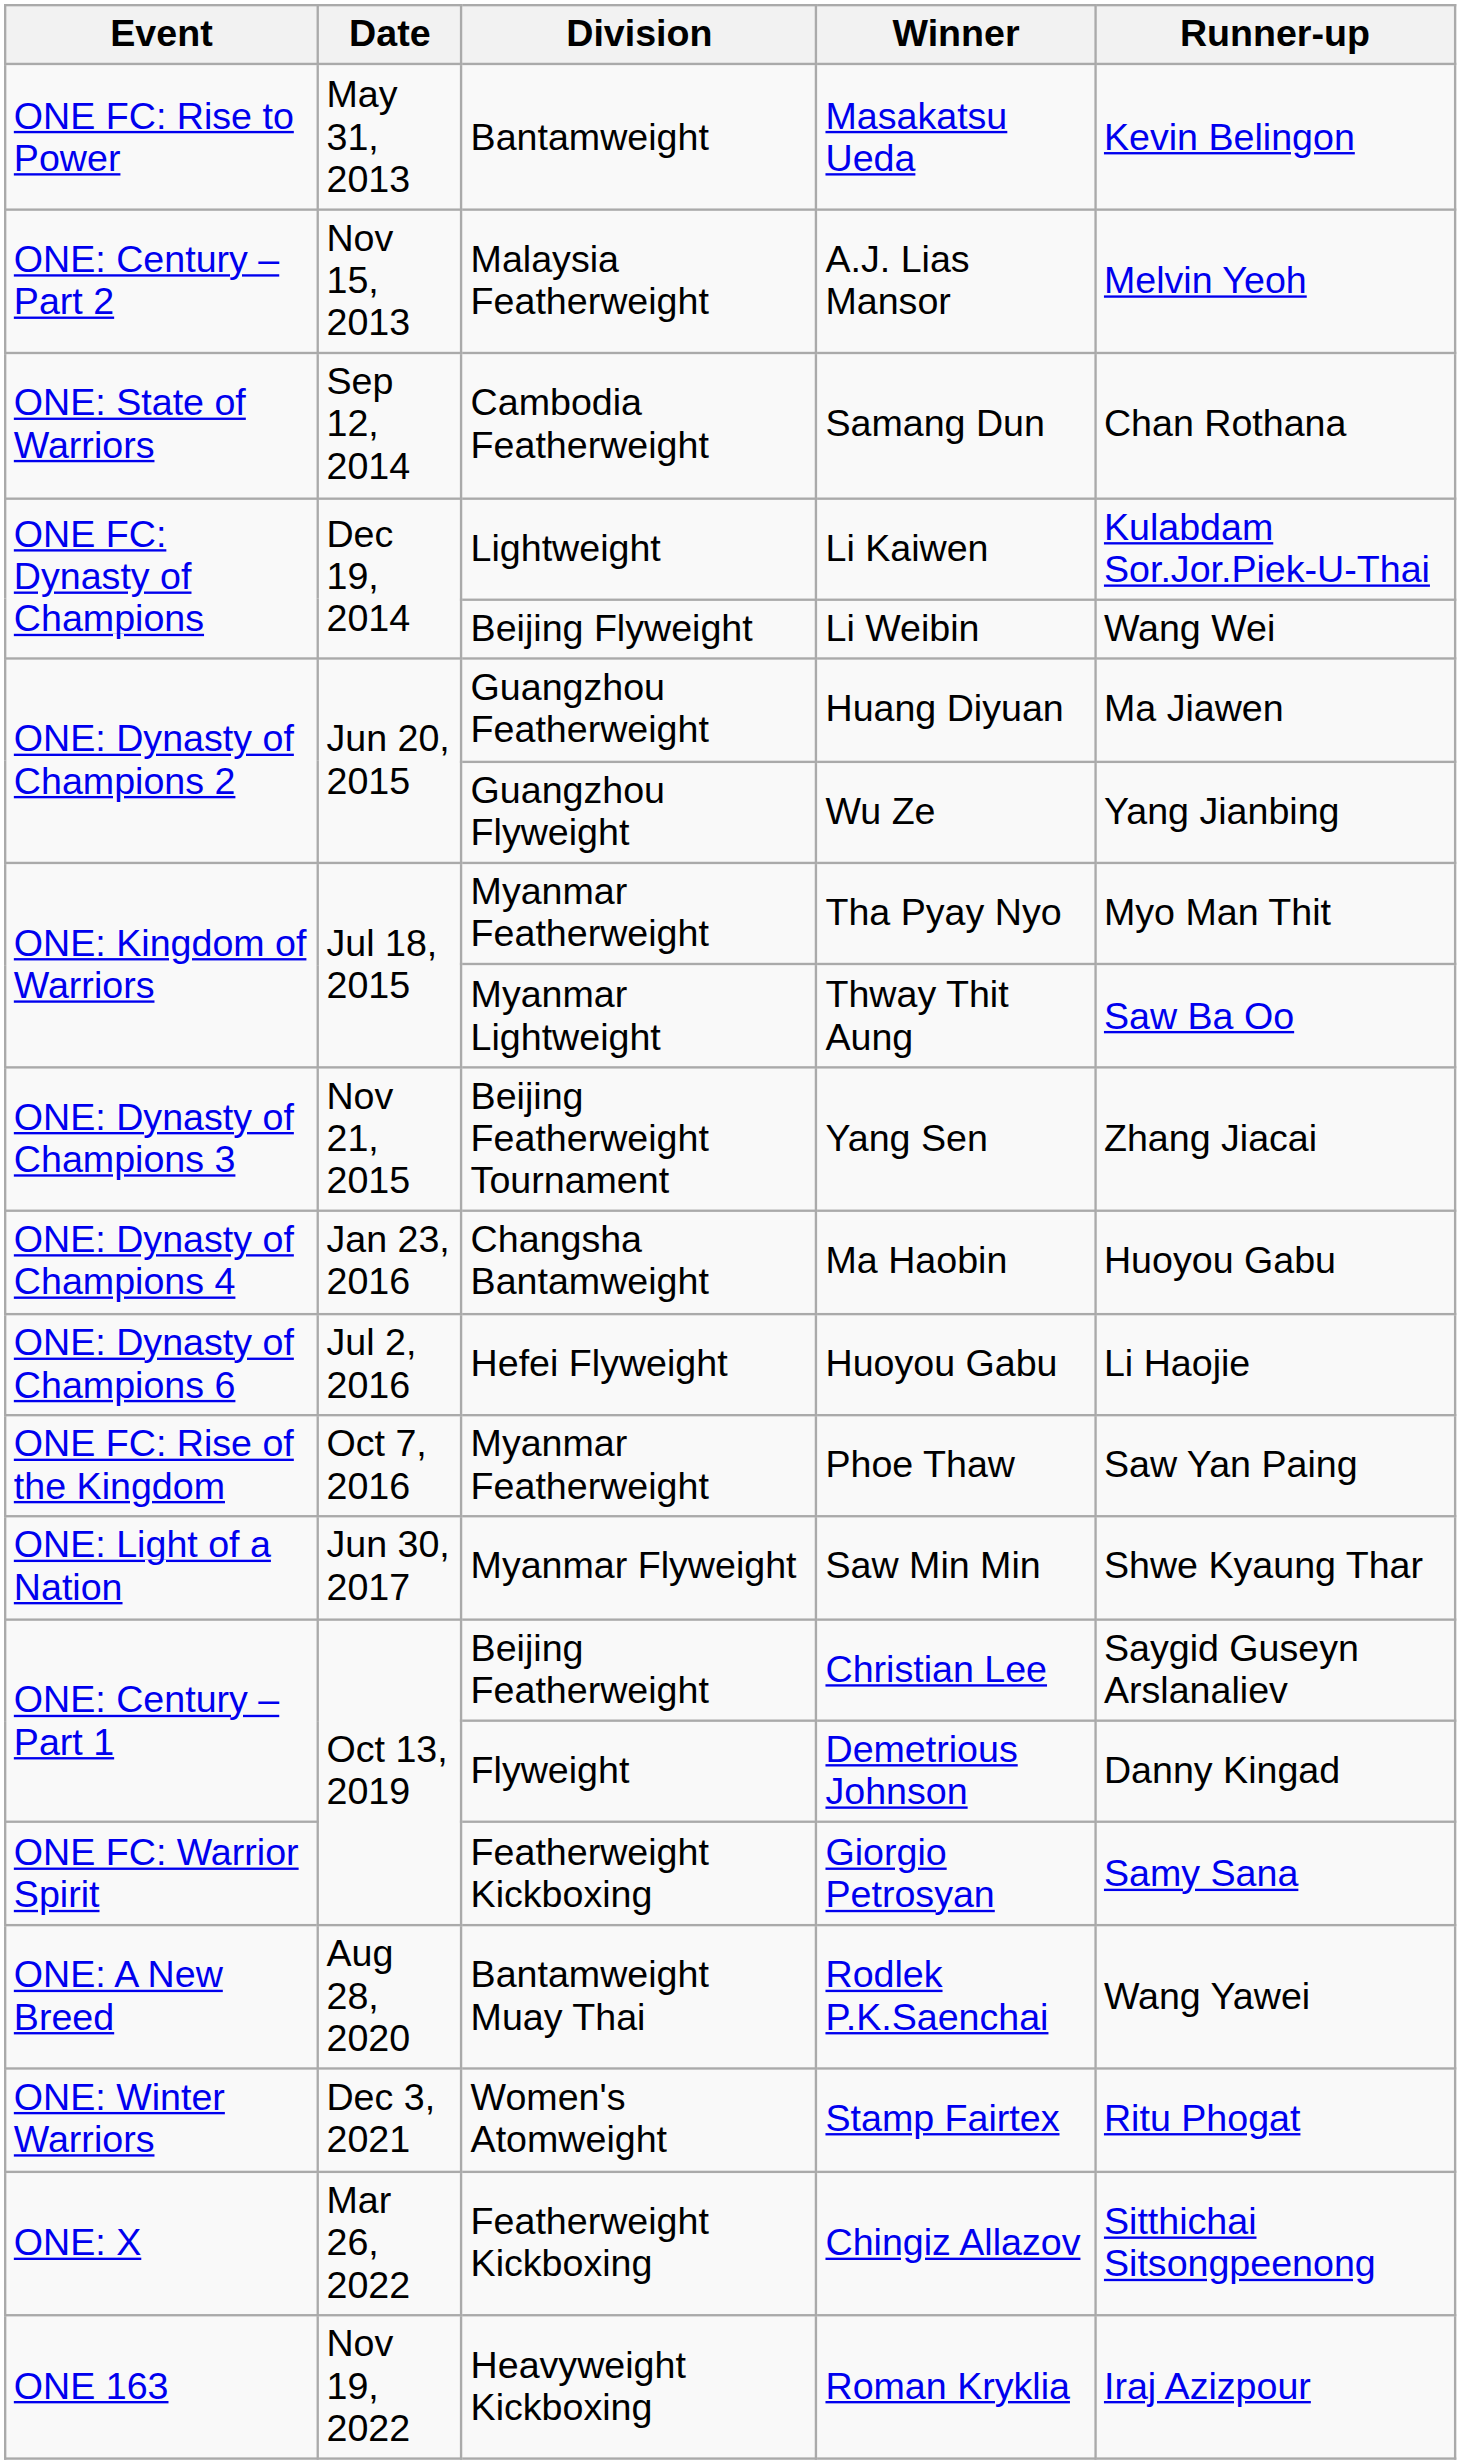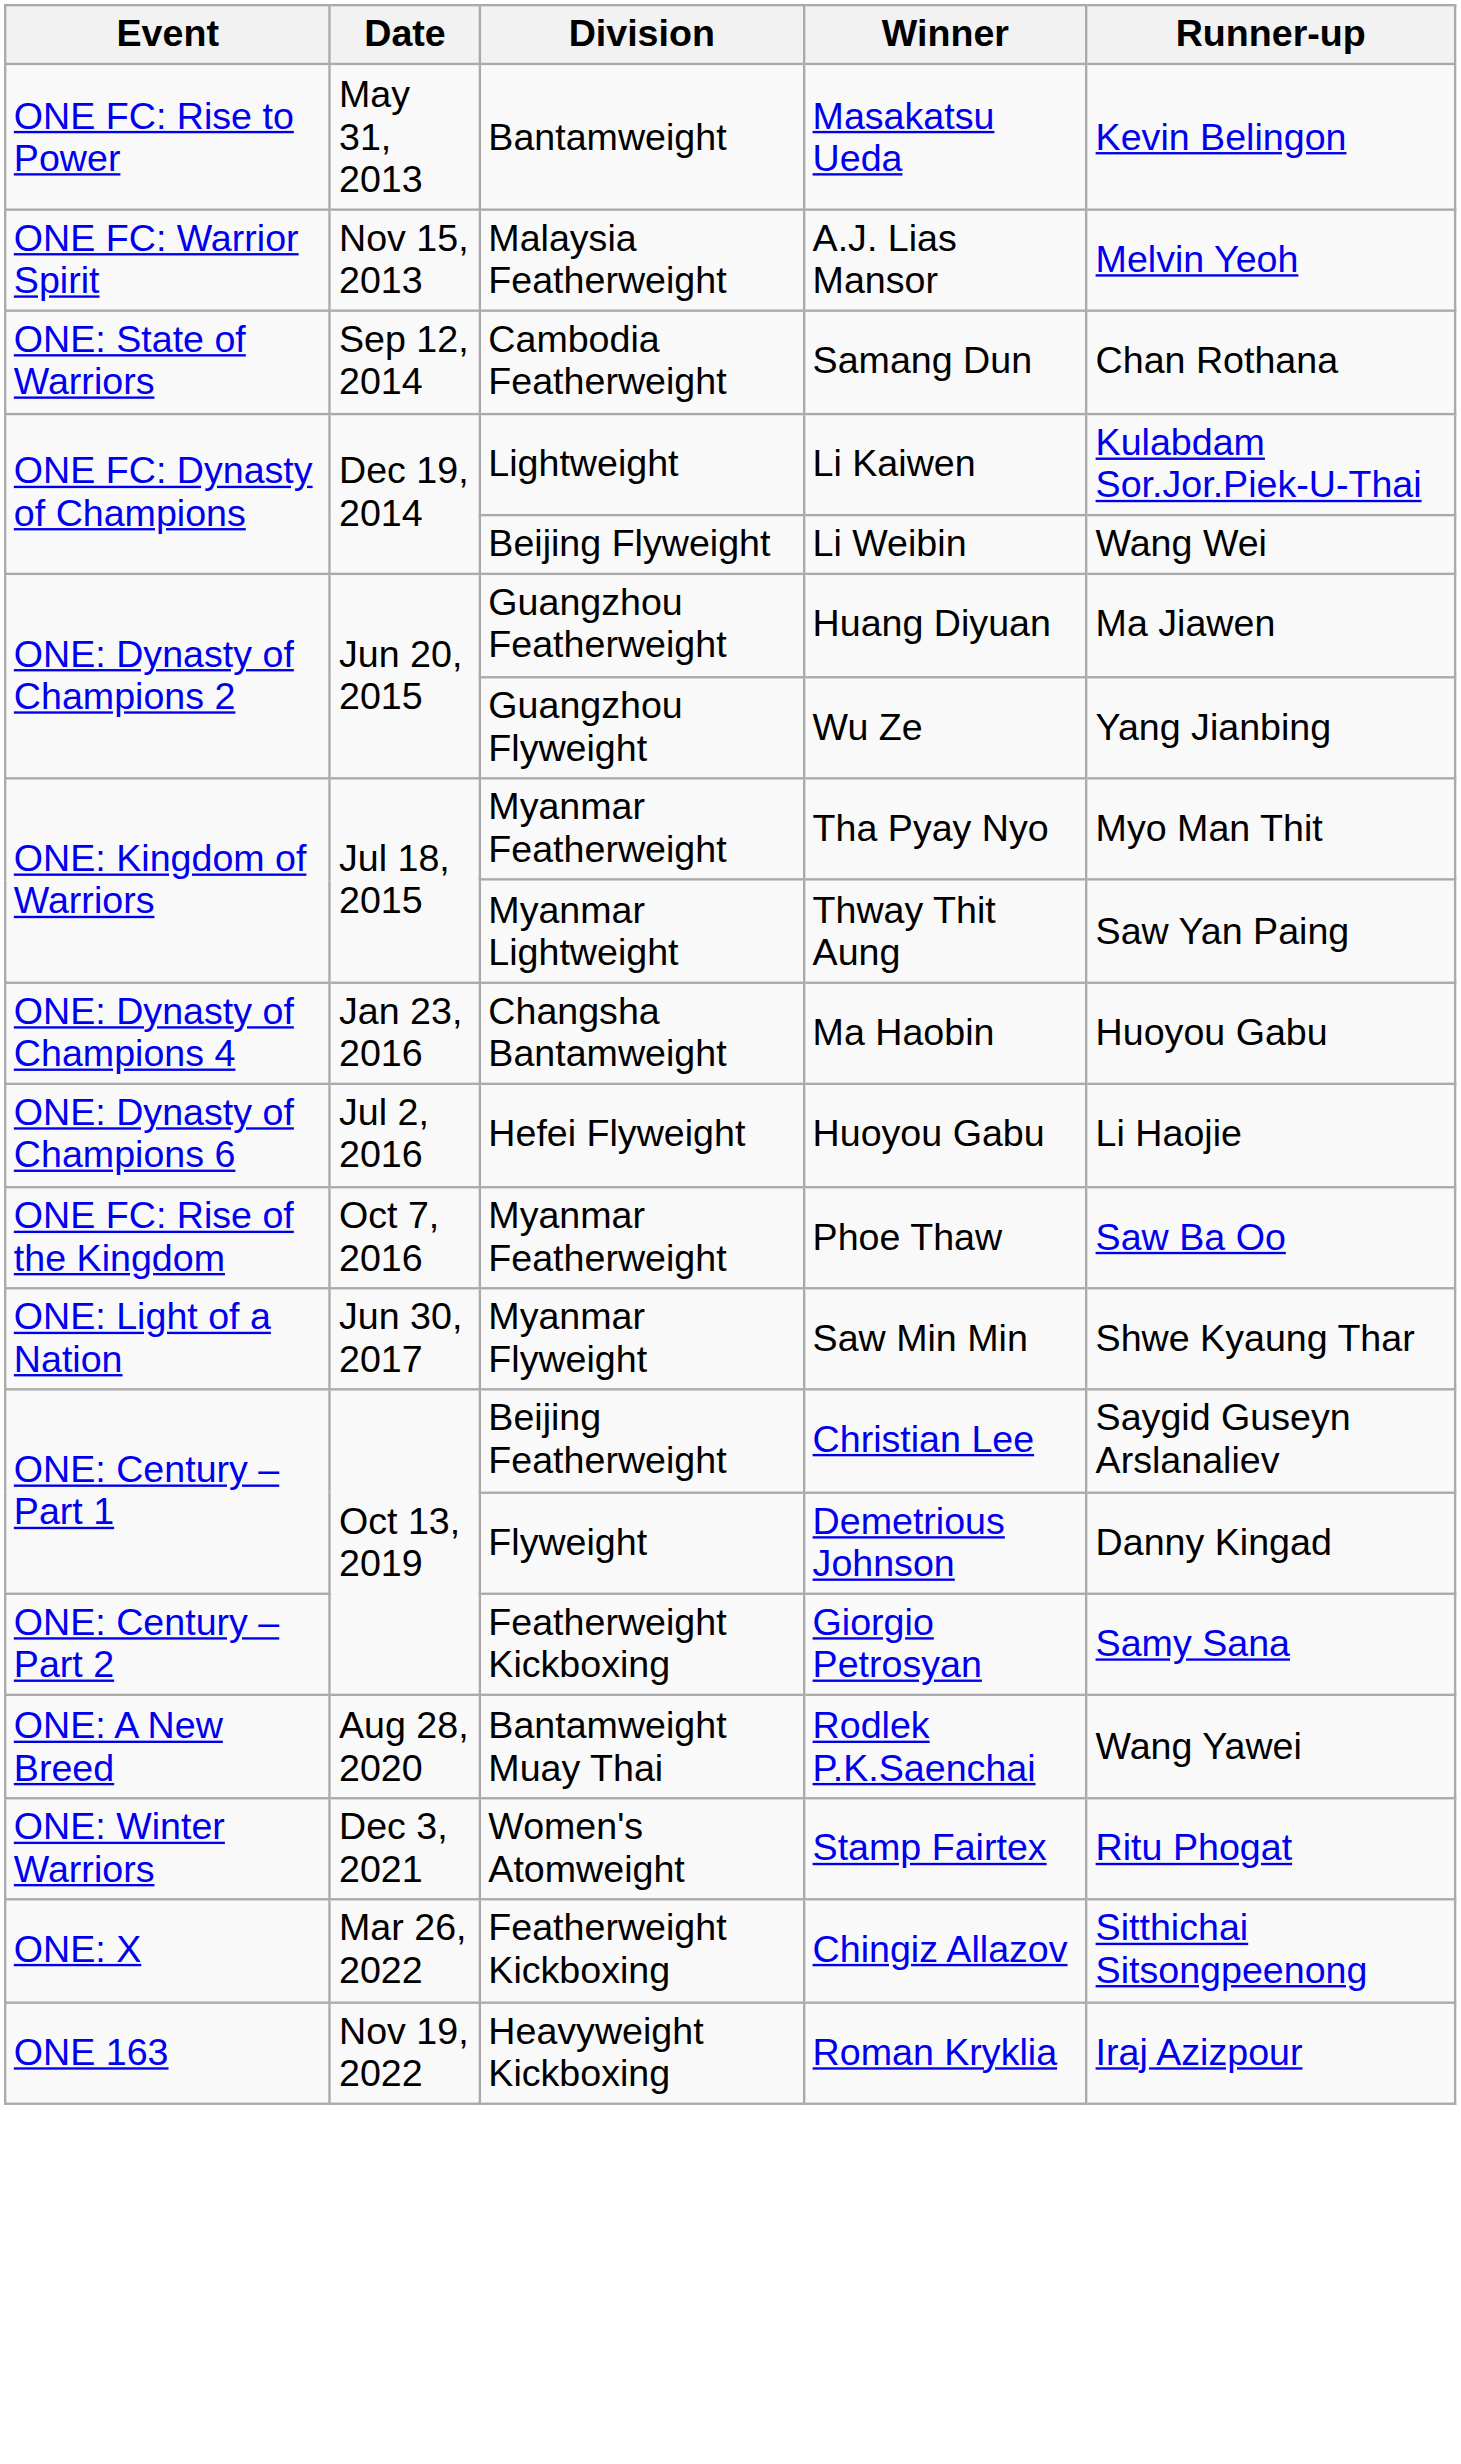A.J. Lias Mansor | Event: ONE: Century – Part 2 -> ONE FC: Warrior Spirit
Thway Thit Aung | Runner-up: Saw Ba Oo -> Saw Yan Paing
- row: ONE: Dynasty of Champions 3 | Nov 21, 2015 | Beijing Featherweight Tournament | Yang Sen | Zhang Jiacai
Phoe Thaw | Runner-up: Saw Yan Paing -> Saw Ba Oo
Giorgio Petrosyan | Event: ONE FC: Warrior Spirit -> ONE: Century – Part 2
